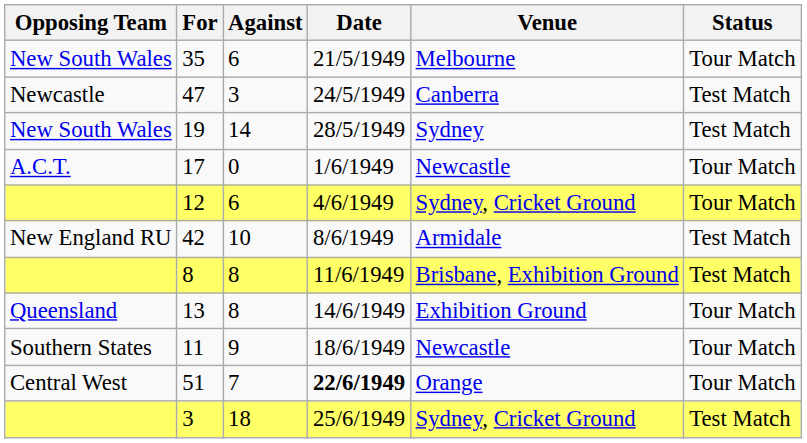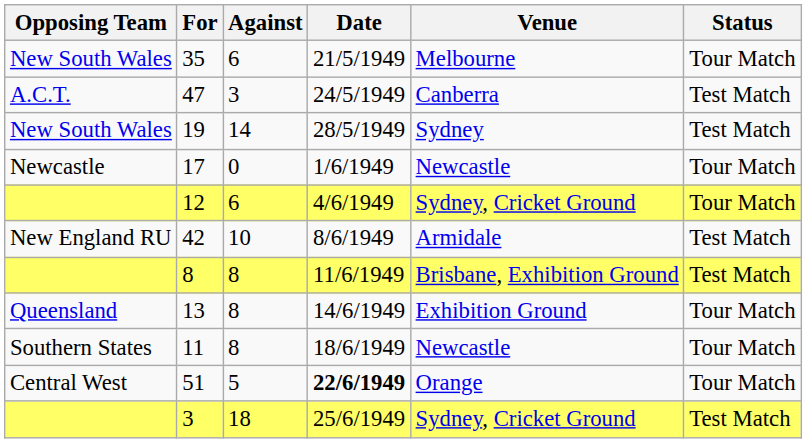47 | Opposing Team: Newcastle -> A.C.T.
17 | Opposing Team: A.C.T. -> Newcastle
11 | Against: 9 -> 8
51 | Against: 7 -> 5
